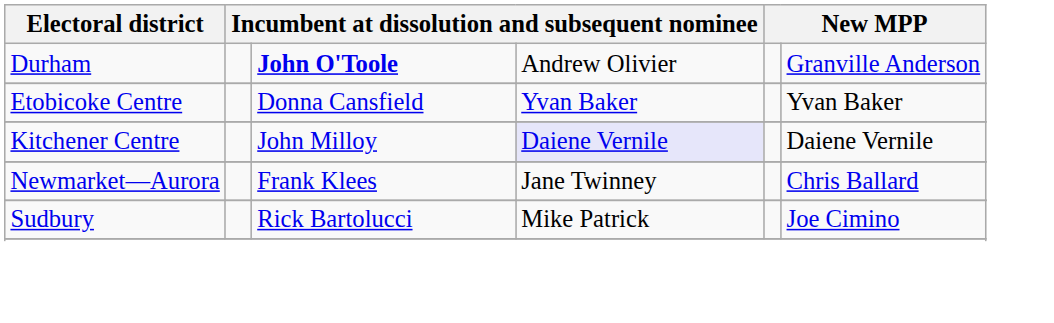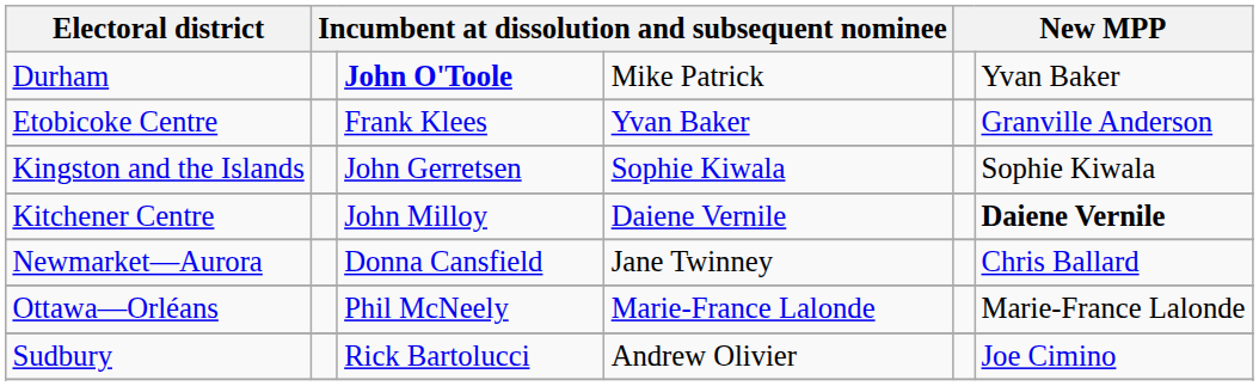Durham | column 4: Andrew Olivier -> Mike Patrick
Durham | column 6: Granville Anderson -> Yvan Baker
Etobicoke Centre | column 3: Donna Cansfield -> Frank Klees
Etobicoke Centre | column 6: Yvan Baker -> Granville Anderson
+ row: Kingston and the Islands | John Gerretsen | Sophie Kiwala | Sophie Kiwala
Kitchener Centre | column 4: lavender background -> no background
Kitchener Centre | column 6: normal -> bold
Newmarket—Aurora | column 3: Frank Klees -> Donna Cansfield
+ row: Ottawa—Orléans | Phil McNeely | Marie-France Lalonde | Marie-France Lalonde
Sudbury | column 4: Mike Patrick -> Andrew Olivier
